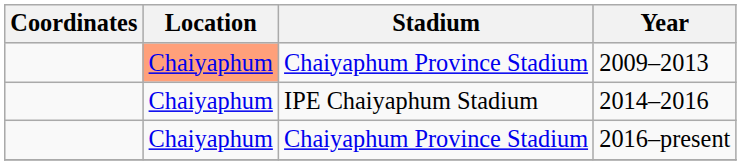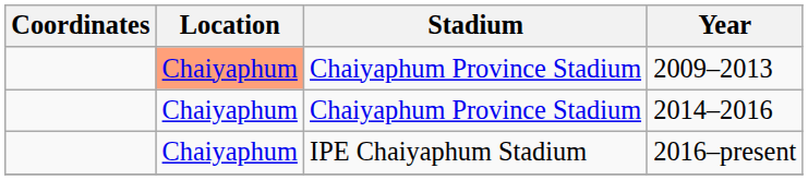2014–2016 | Stadium: IPE Chaiyaphum Stadium -> Chaiyaphum Province Stadium
2016–present | Stadium: Chaiyaphum Province Stadium -> IPE Chaiyaphum Stadium
